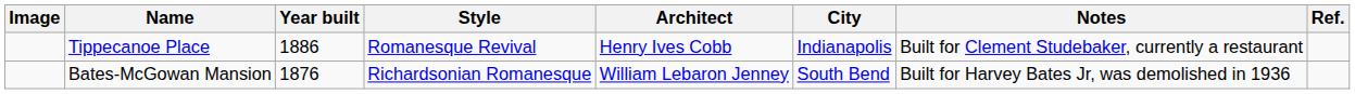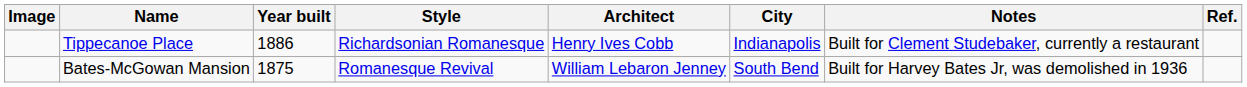Tippecanoe Place | Style: Romanesque Revival -> Richardsonian Romanesque
Bates-McGowan Mansion | Year built: 1876 -> 1875
Bates-McGowan Mansion | Style: Richardsonian Romanesque -> Romanesque Revival
